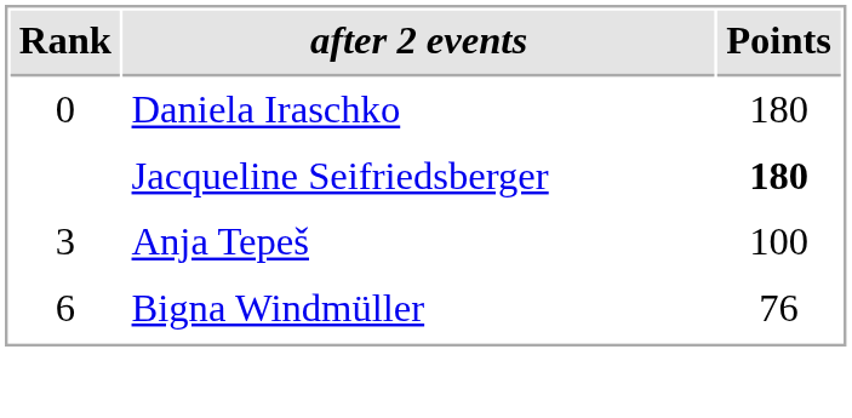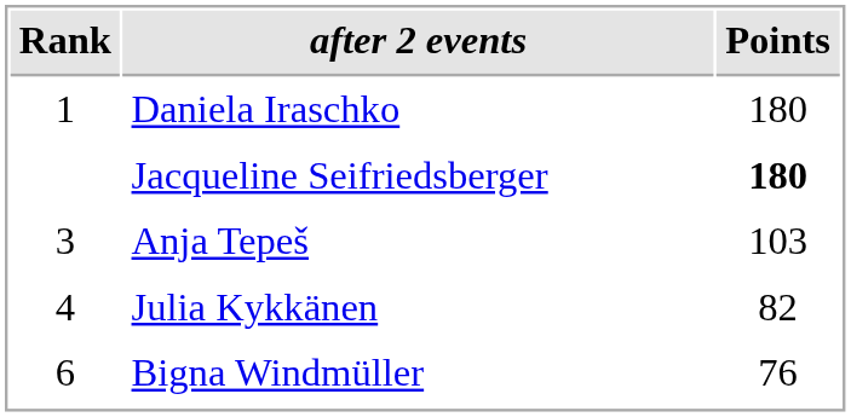Daniela Iraschko | Rank: 0 -> 1
Anja Tepeš | Points: 100 -> 103
+ row: 4 | Julia Kykkänen | 82
